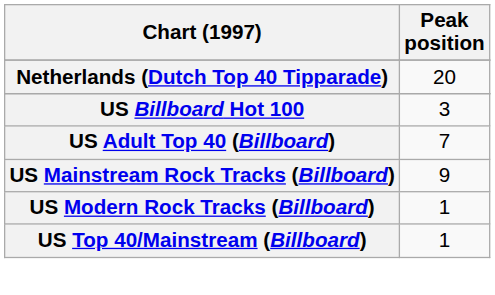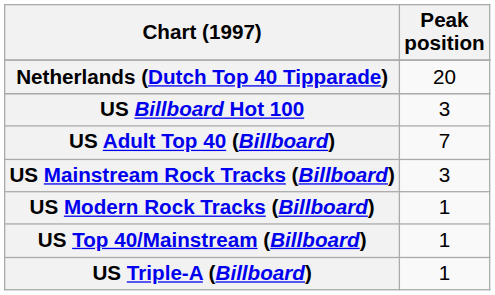US Mainstream Rock Tracks (Billboard) | Peak position: 9 -> 3
+ row: US Triple-A (Billboard) | 1
